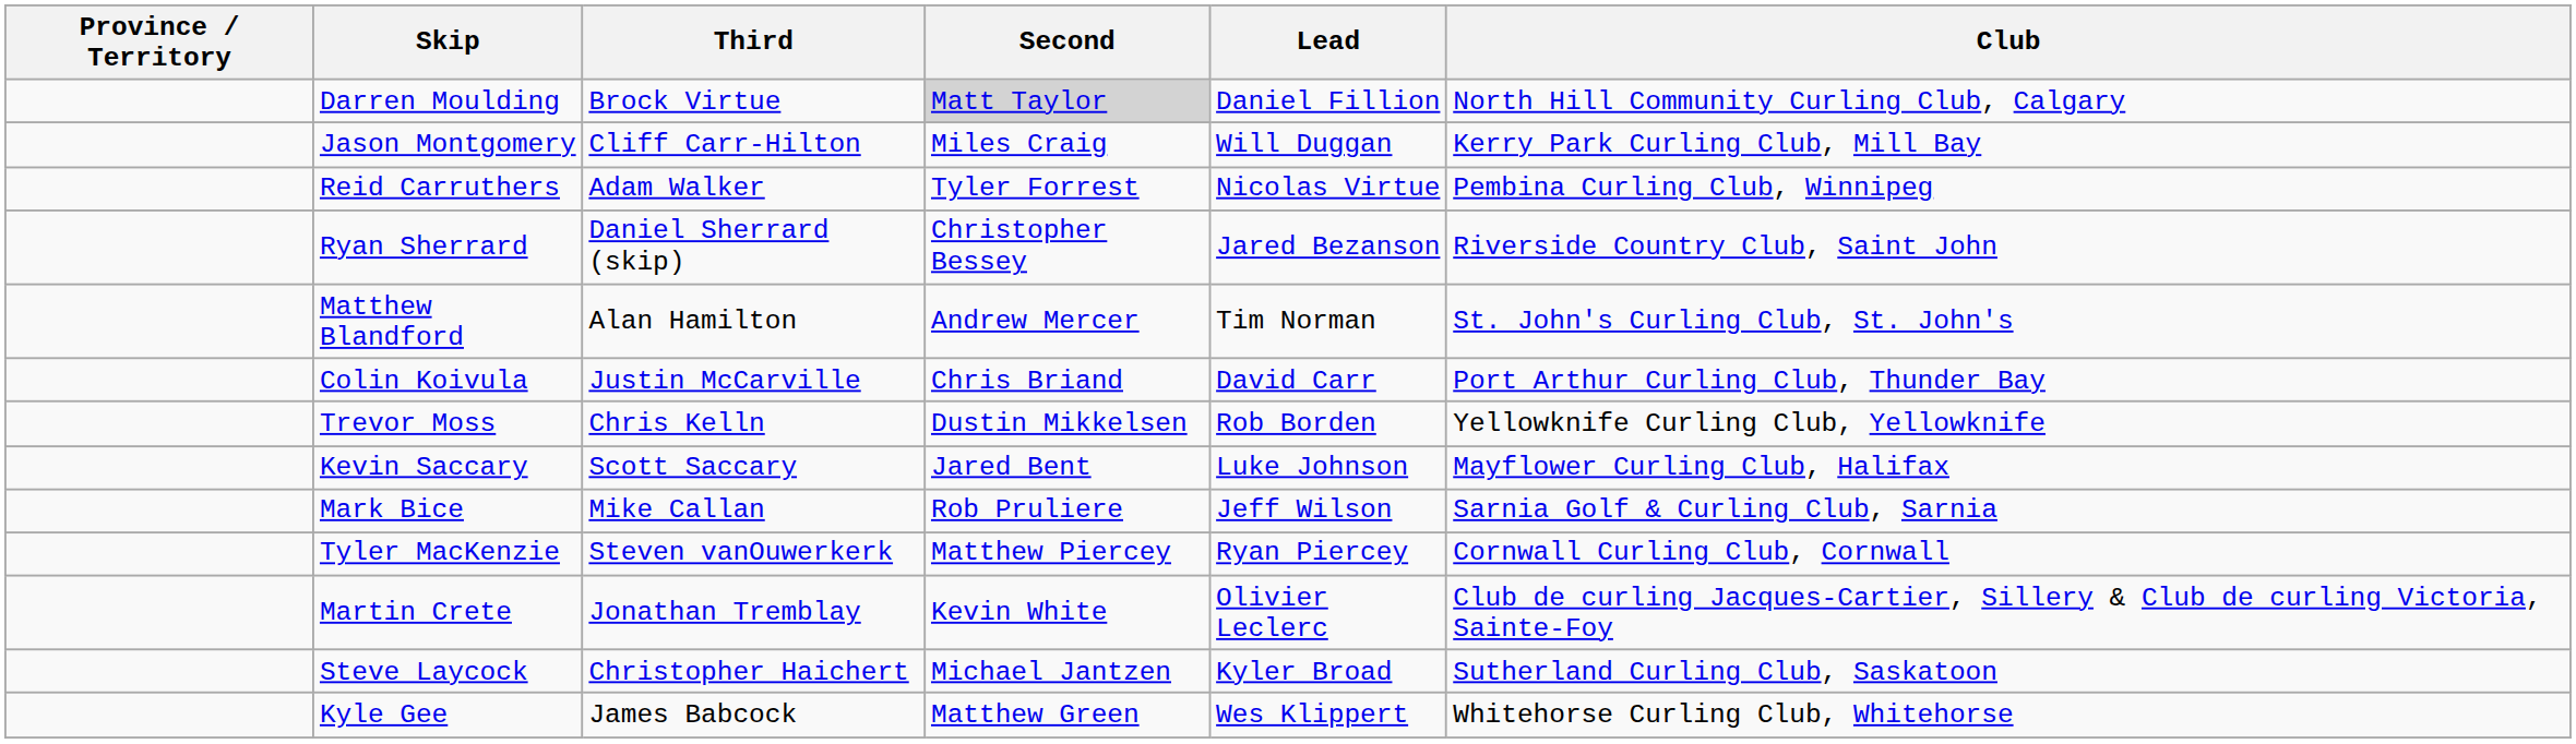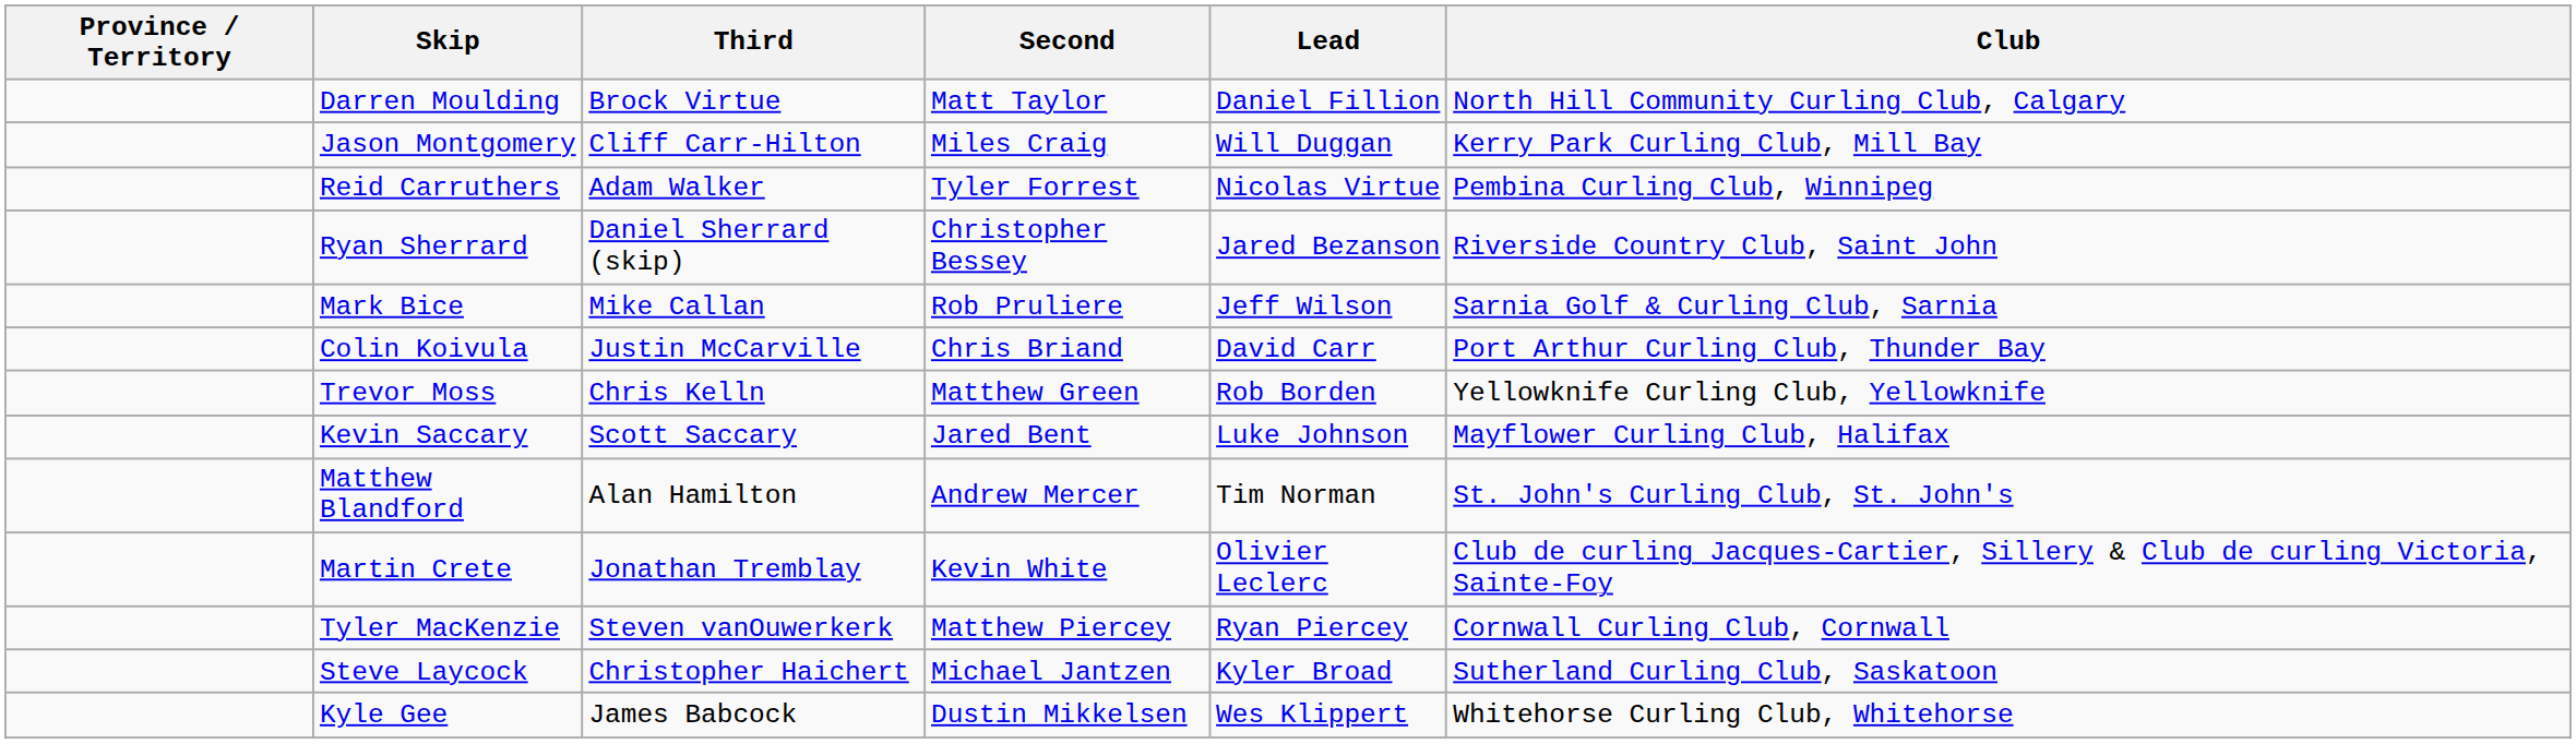Darren Moulding | Second: lightgrey background -> no background
rows swapped: Matthew Blandford <-> Mark Bice
Trevor Moss | Second: Dustin Mikkelsen -> Matthew Green
rows swapped: Tyler MacKenzie <-> Martin Crete
Kyle Gee | Second: Matthew Green -> Dustin Mikkelsen
